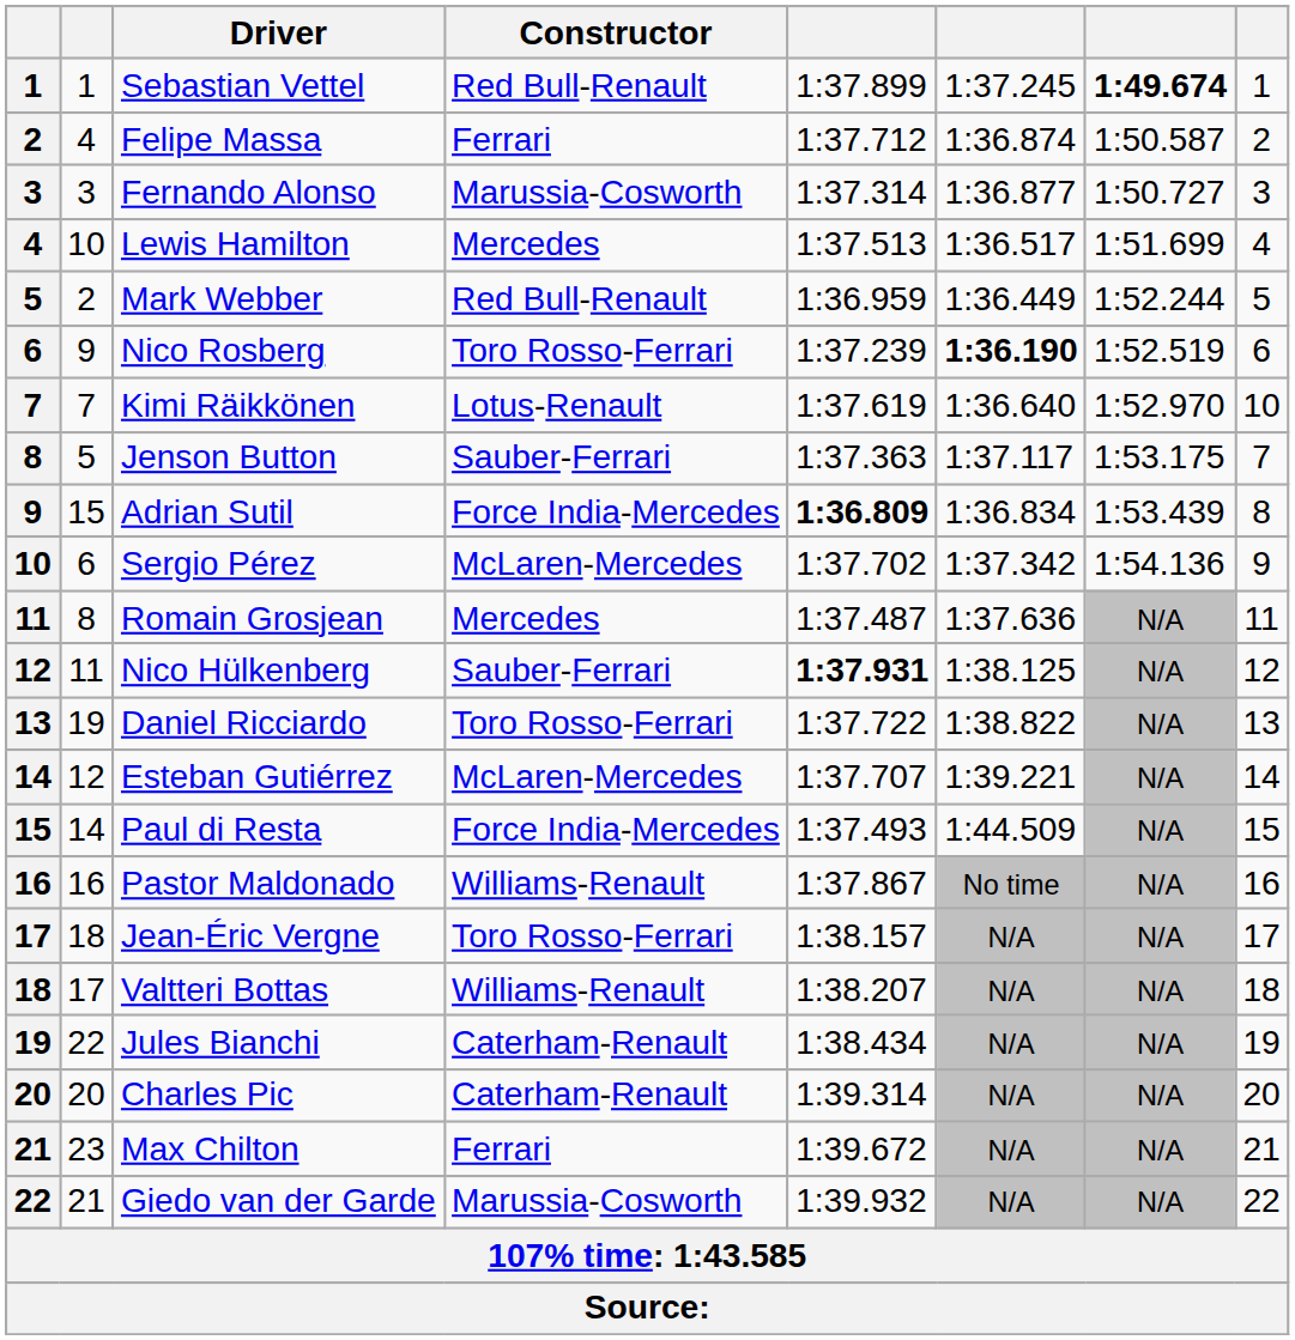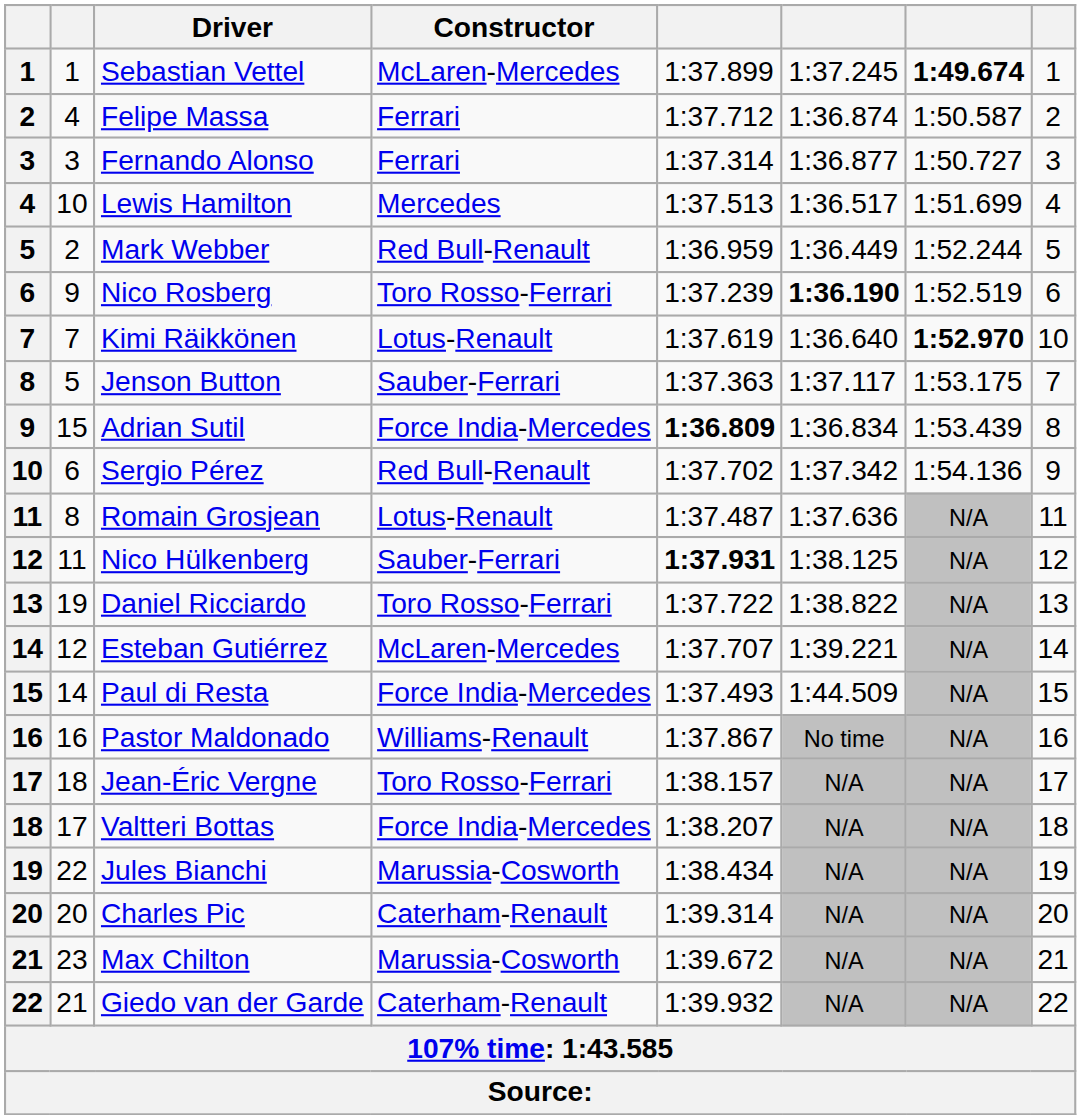Sebastian Vettel | Constructor: Red Bull-Renault -> McLaren-Mercedes
Fernando Alonso | Constructor: Marussia-Cosworth -> Ferrari
Kimi Räikkönen | column 7: normal -> bold
Sergio Pérez | Constructor: McLaren-Mercedes -> Red Bull-Renault
Romain Grosjean | Constructor: Mercedes -> Lotus-Renault
Valtteri Bottas | Constructor: Williams-Renault -> Force India-Mercedes
Jules Bianchi | Constructor: Caterham-Renault -> Marussia-Cosworth
Max Chilton | Constructor: Ferrari -> Marussia-Cosworth
Giedo van der Garde | Constructor: Marussia-Cosworth -> Caterham-Renault
